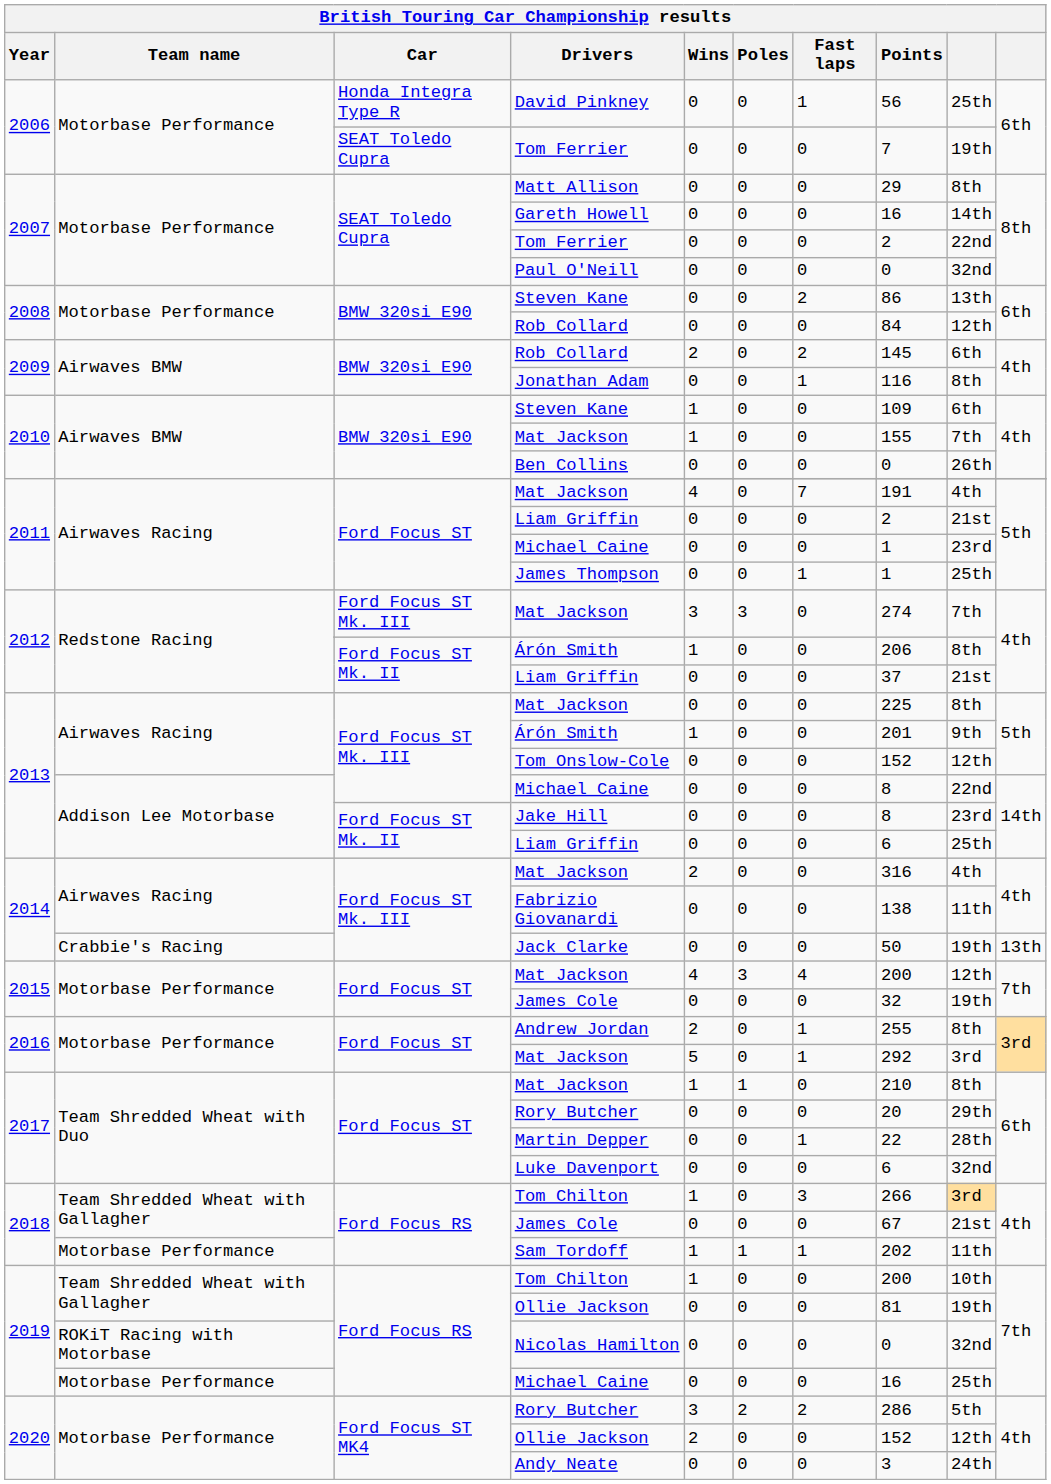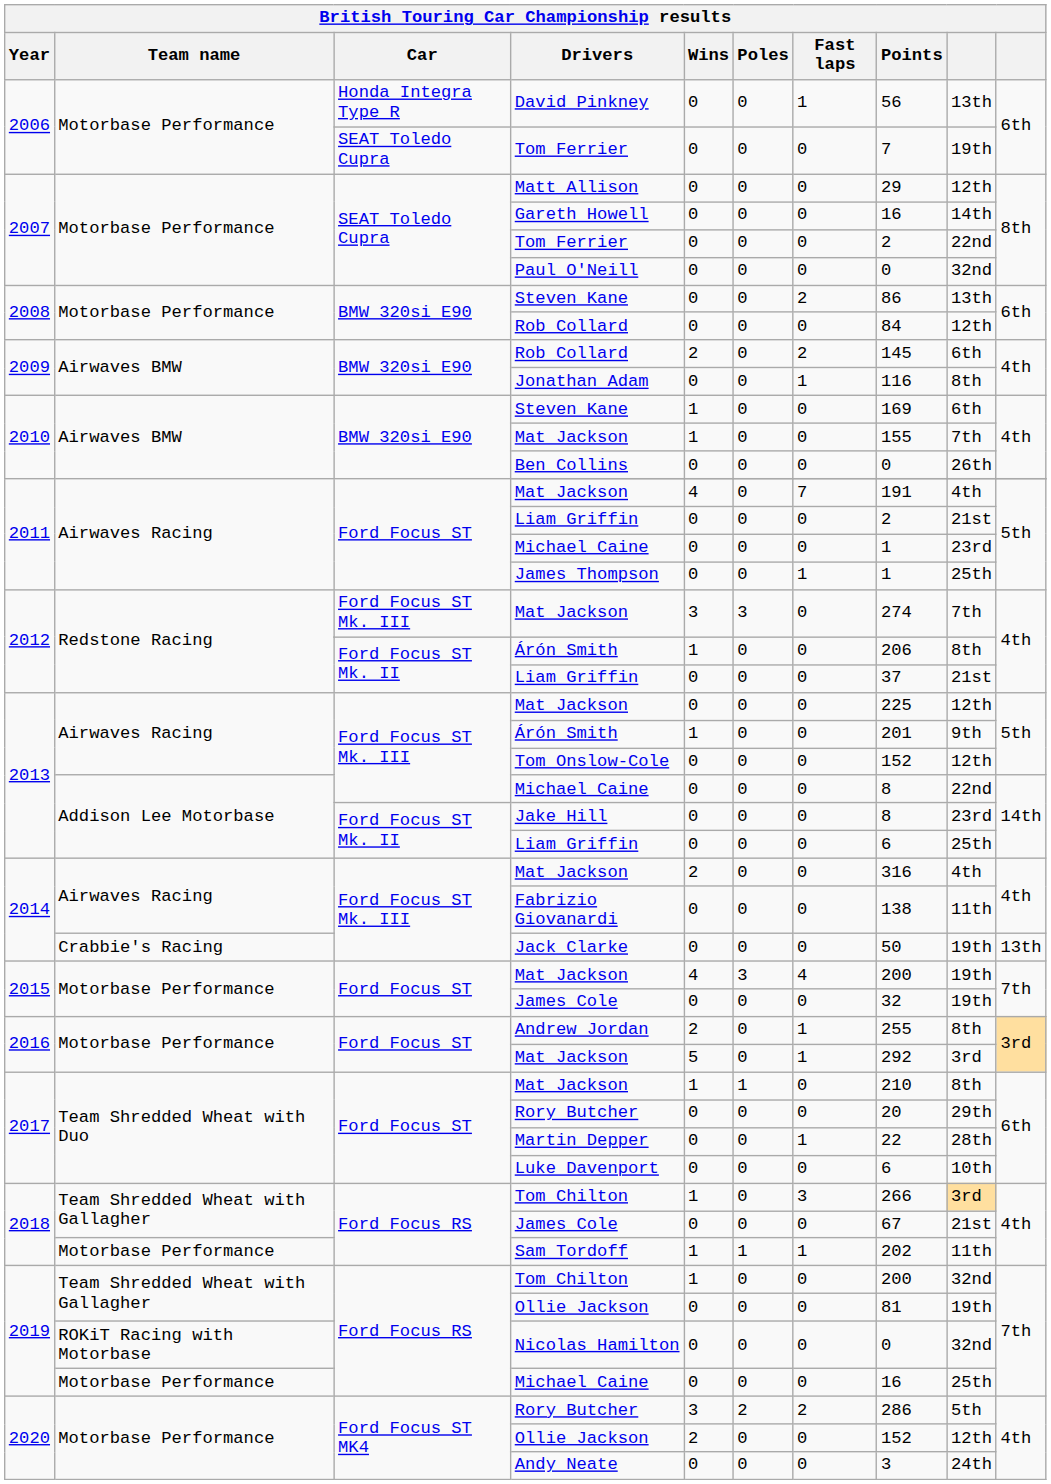David Pinkney | column 9: 25th -> 13th
Matt Allison | column 9: 8th -> 12th
2010 / Steven Kane | Points: 109 -> 169
2013 / Mat Jackson | column 9: 8th -> 12th
2015 / Mat Jackson | column 9: 12th -> 19th
Luke Davenport | column 9: 32nd -> 10th
2019 / Tom Chilton | column 9: 10th -> 32nd
